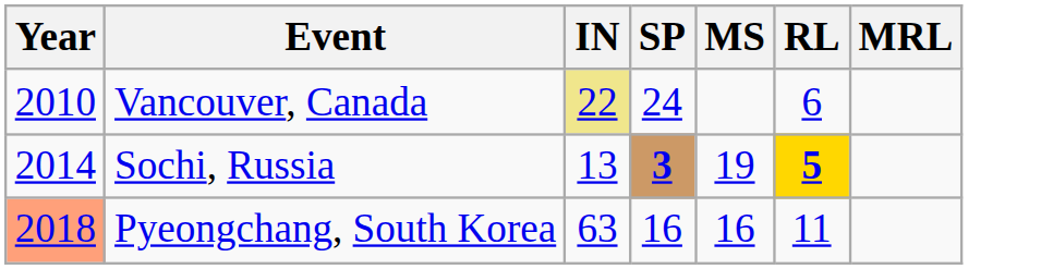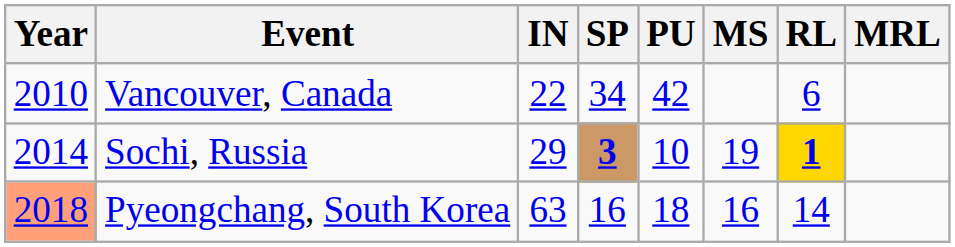+ column: PU | 42 | 10 | 18
Vancouver, Canada | IN: khaki background -> no background
Vancouver, Canada | SP: 24 -> 34
Sochi, Russia | IN: 13 -> 29
Sochi, Russia | RL: 5 -> 1
Pyeongchang, South Korea | RL: 11 -> 14
